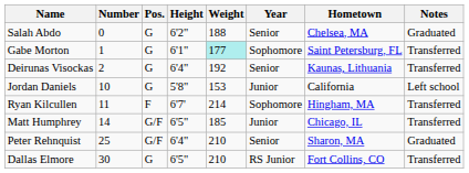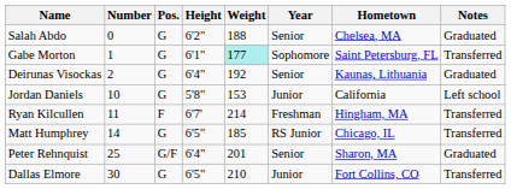Deirunas Visockas | Notes: Transferred -> Graduated
Ryan Kilcullen | Year: Sophomore -> Freshman
Matt Humphrey | Pos.: G/F -> G
Matt Humphrey | Year: Junior -> RS Junior
Peter Rehnquist | Weight: 210 -> 201
Dallas Elmore | Year: RS Junior -> Junior
